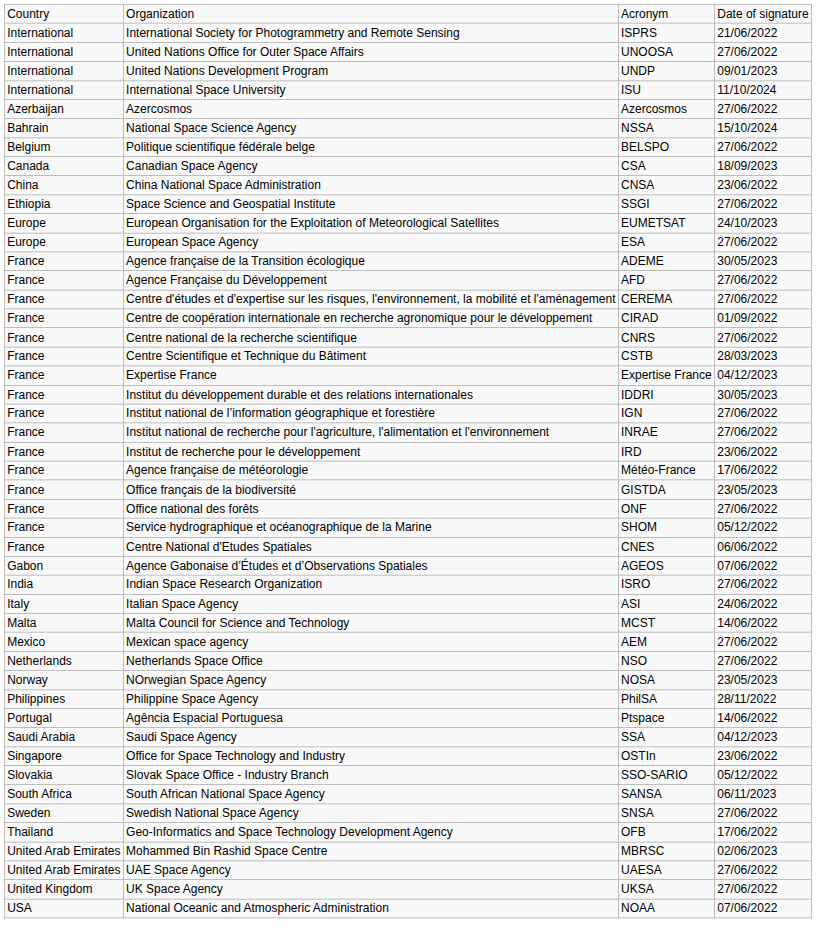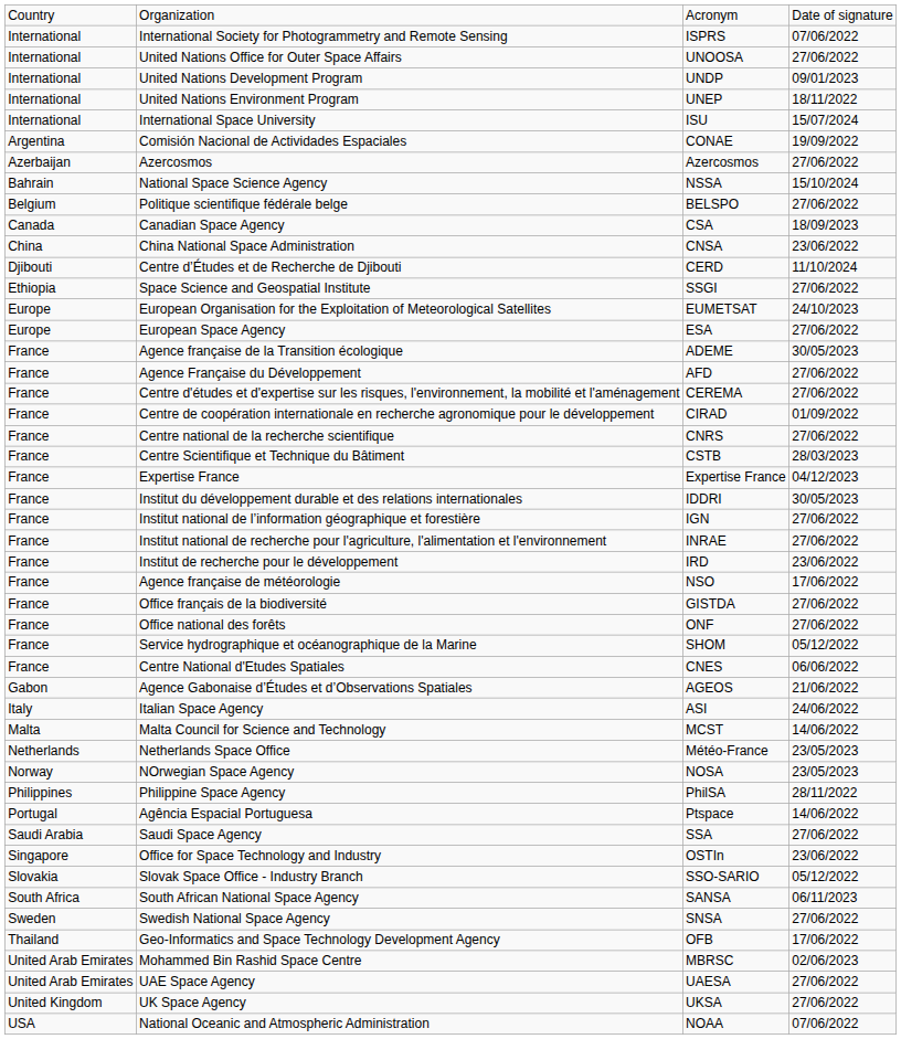International Society for Photogrammetry and Remote Sensing | column 4: 21/06/2022 -> 07/06/2022
+ row: International | United Nations Environment Program | UNEP | 18/11/2022
International Space University | column 4: 11/10/2024 -> 15/07/2024
+ row: Argentina | Comisión Nacional de Actividades Espaciales | CONAE | 19/09/2022
+ row: Djibouti | Centre d’Études et de Recherche de Djibouti | CERD | 11/10/2024
Agence française de météorologie | column 3: Météo-France -> NSO
Office français de la biodiversité | column 4: 23/05/2023 -> 27/06/2022
Agence Gabonaise d’Études et d’Observations Spatiales | column 4: 07/06/2022 -> 21/06/2022
- row: India | Indian Space Research Organization | ISRO | 27/06/2022
- row: Mexico | Mexican space agency | AEM | 27/06/2022
Netherlands Space Office | column 3: NSO -> Météo-France
Netherlands Space Office | column 4: 27/06/2022 -> 23/05/2023
Saudi Space Agency | column 4: 04/12/2023 -> 27/06/2022
